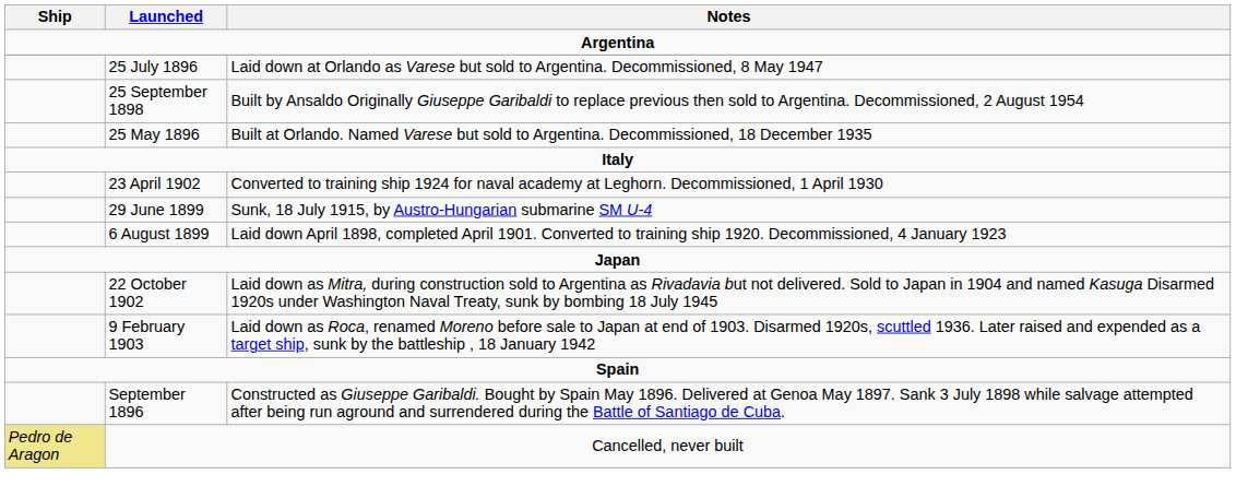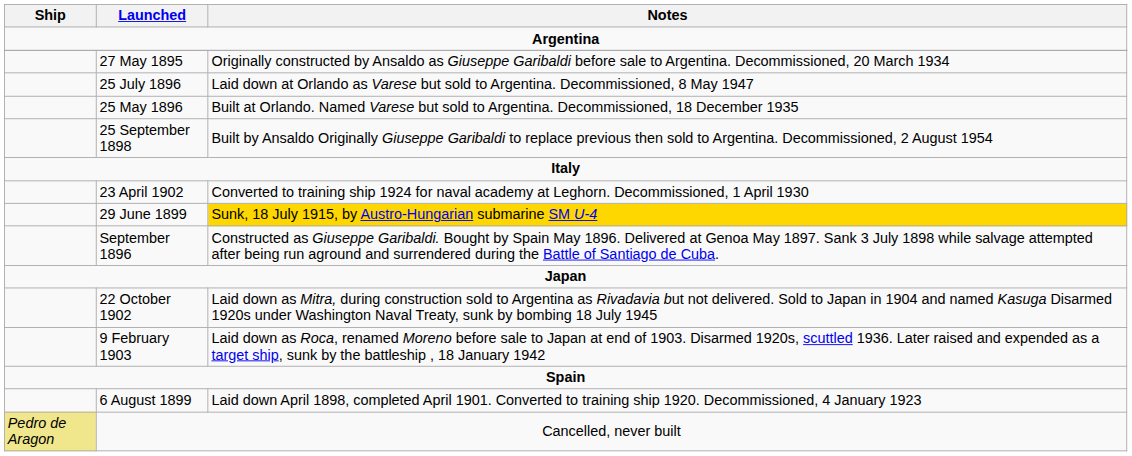+ row: 27 May 1895 | Originally constructed by Ansaldo as Giuseppe Garibaldi before sale to Argentina. Decommissioned, 20 March 1934
rows swapped: 25 September 1898 <-> 25 May 1896
29 June 1899 | Notes: no background -> gold background
rows swapped: 6 August 1899 <-> September 1896
